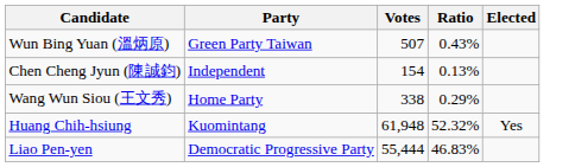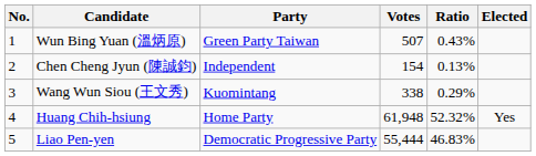+ column: No. | 1 | 2 | 3 | 4 | 5
Wang Wun Siou (王文秀) | Party: Home Party -> Kuomintang
Huang Chih-hsiung | Party: Kuomintang -> Home Party
